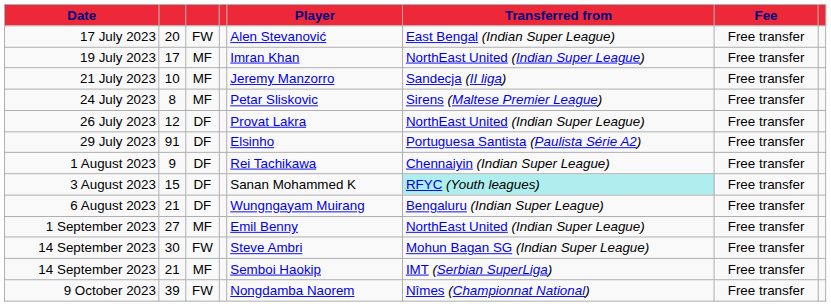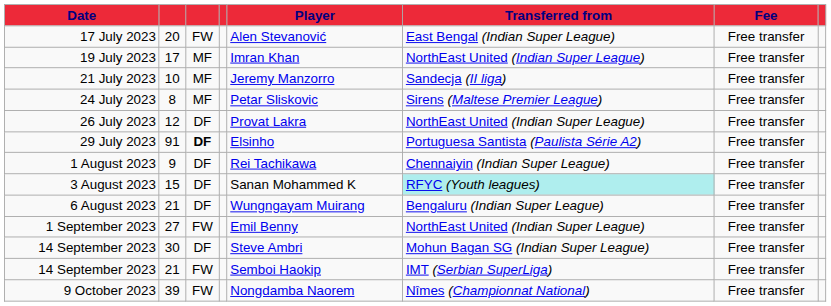29 July 2023 | column 3: normal -> bold
1 September 2023 | column 3: MF -> FW
14 September 2023 / 30 | column 3: FW -> DF
14 September 2023 / 21 | column 3: MF -> FW
